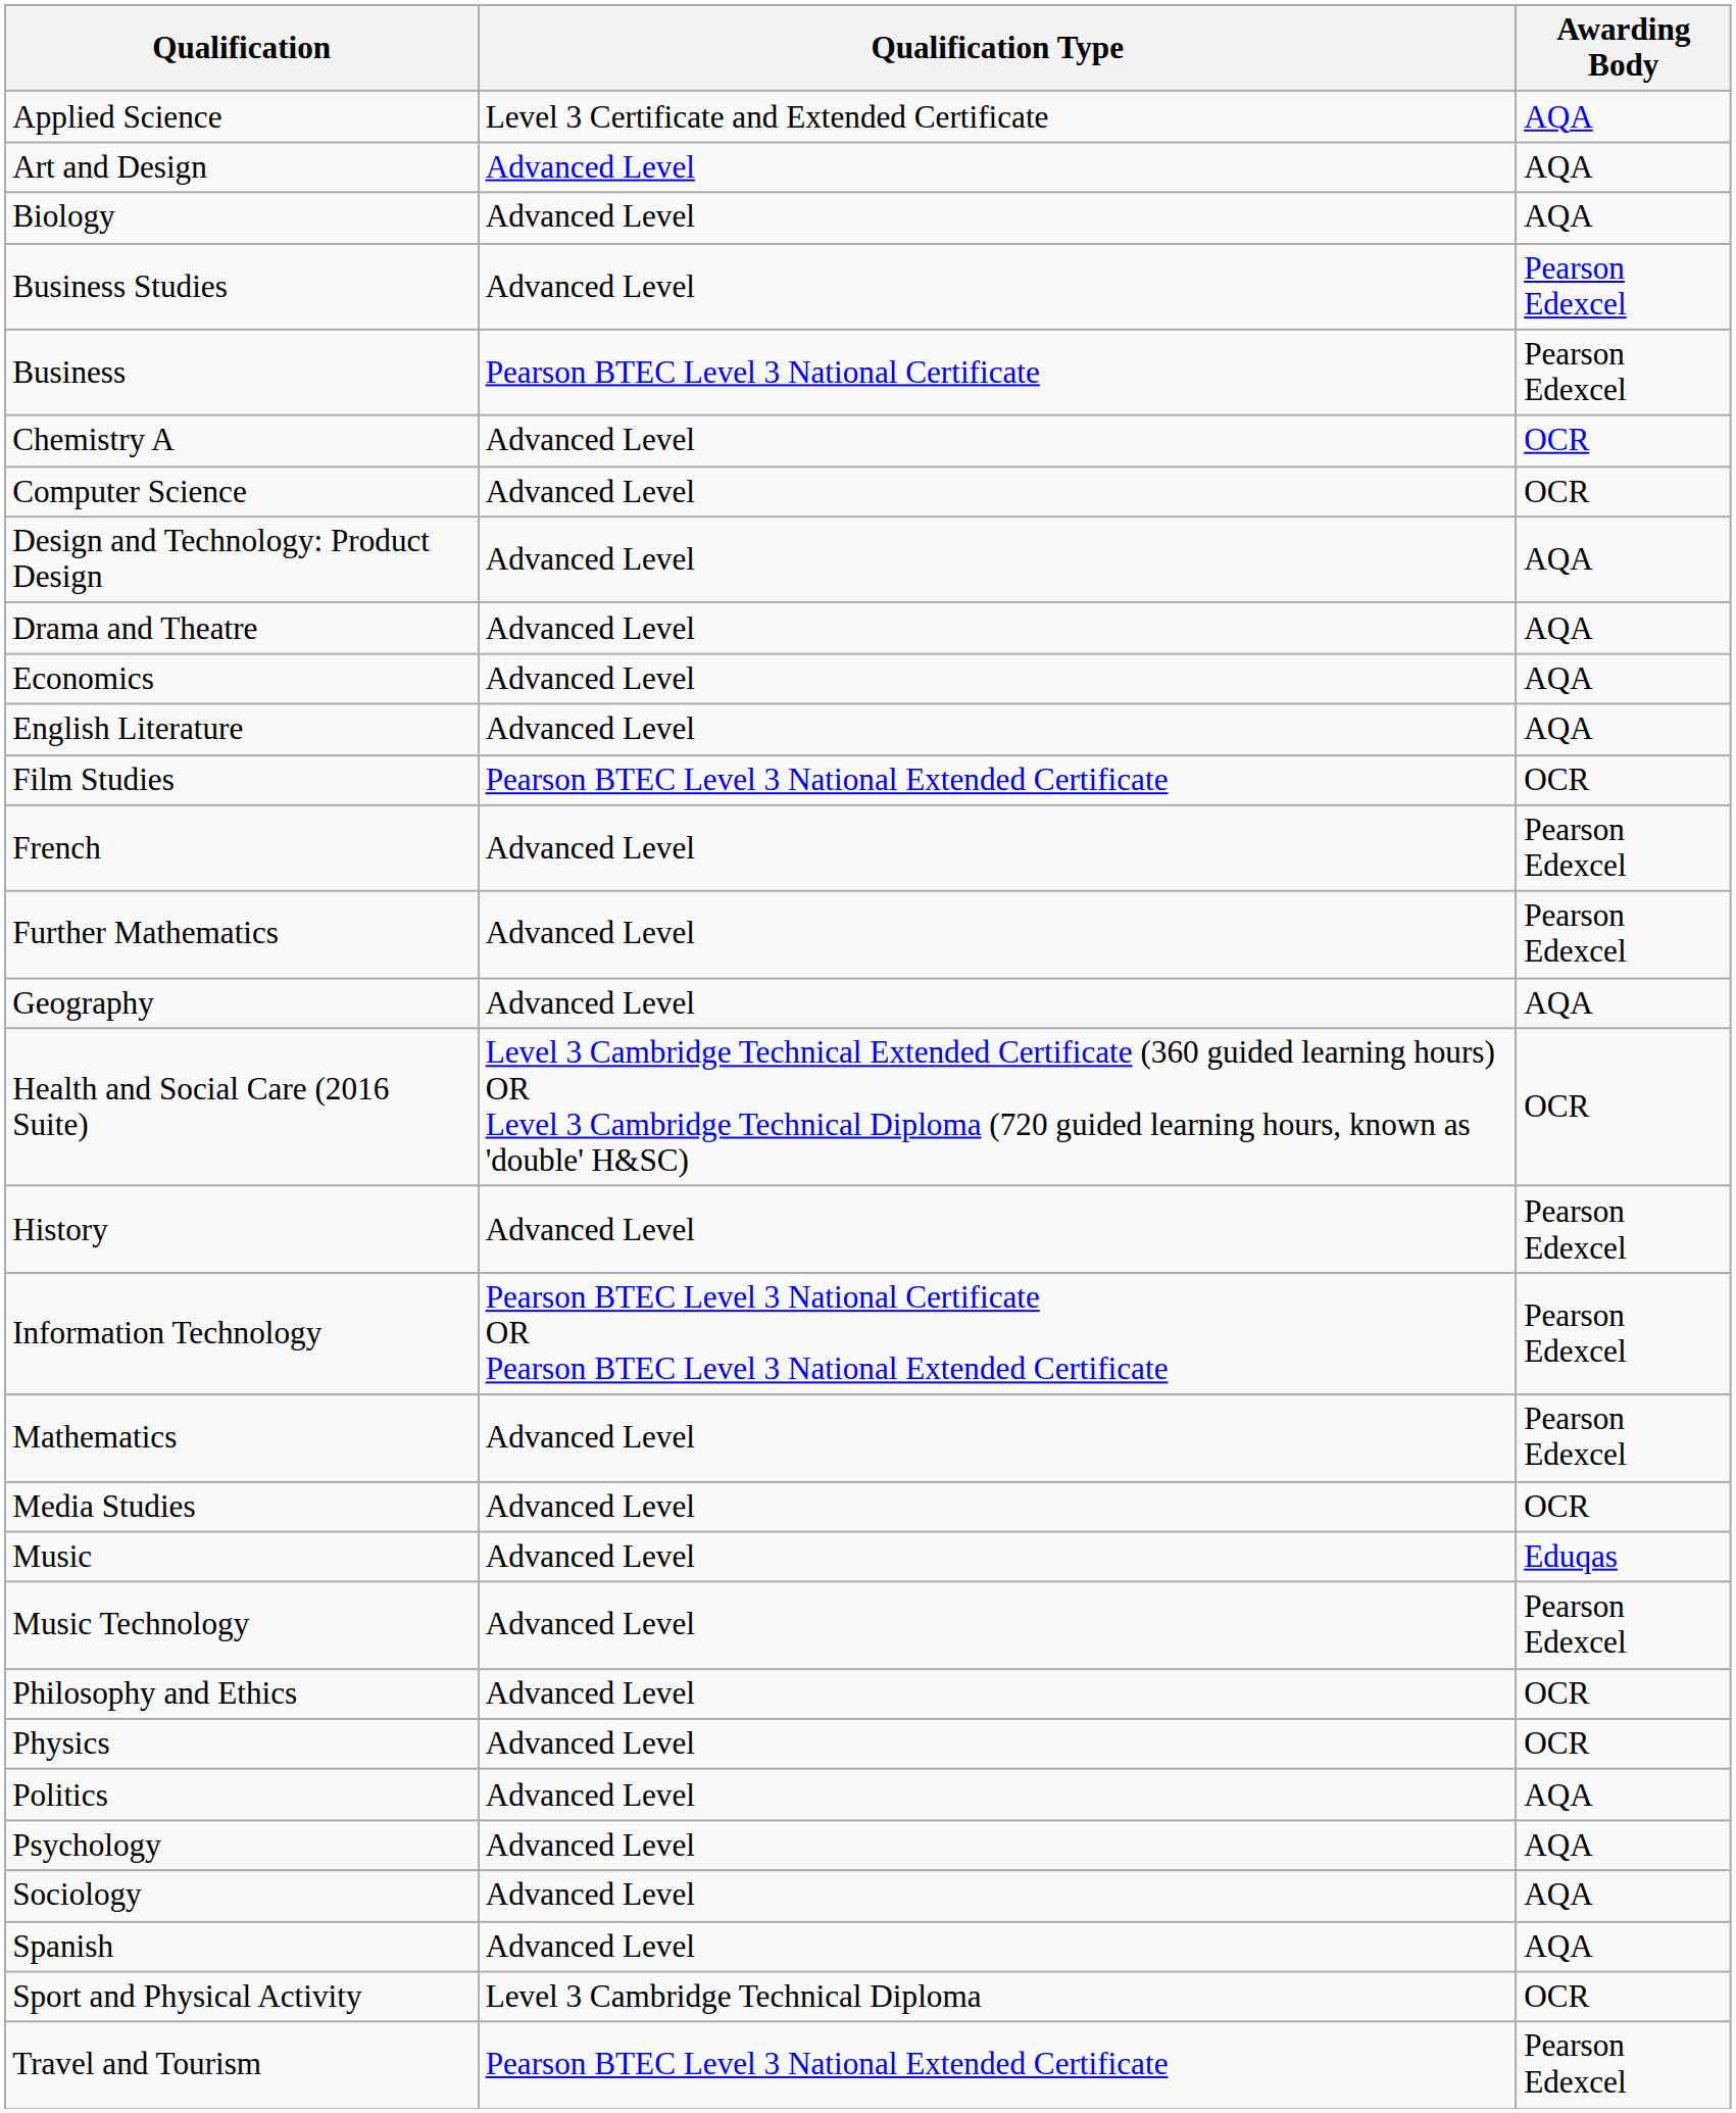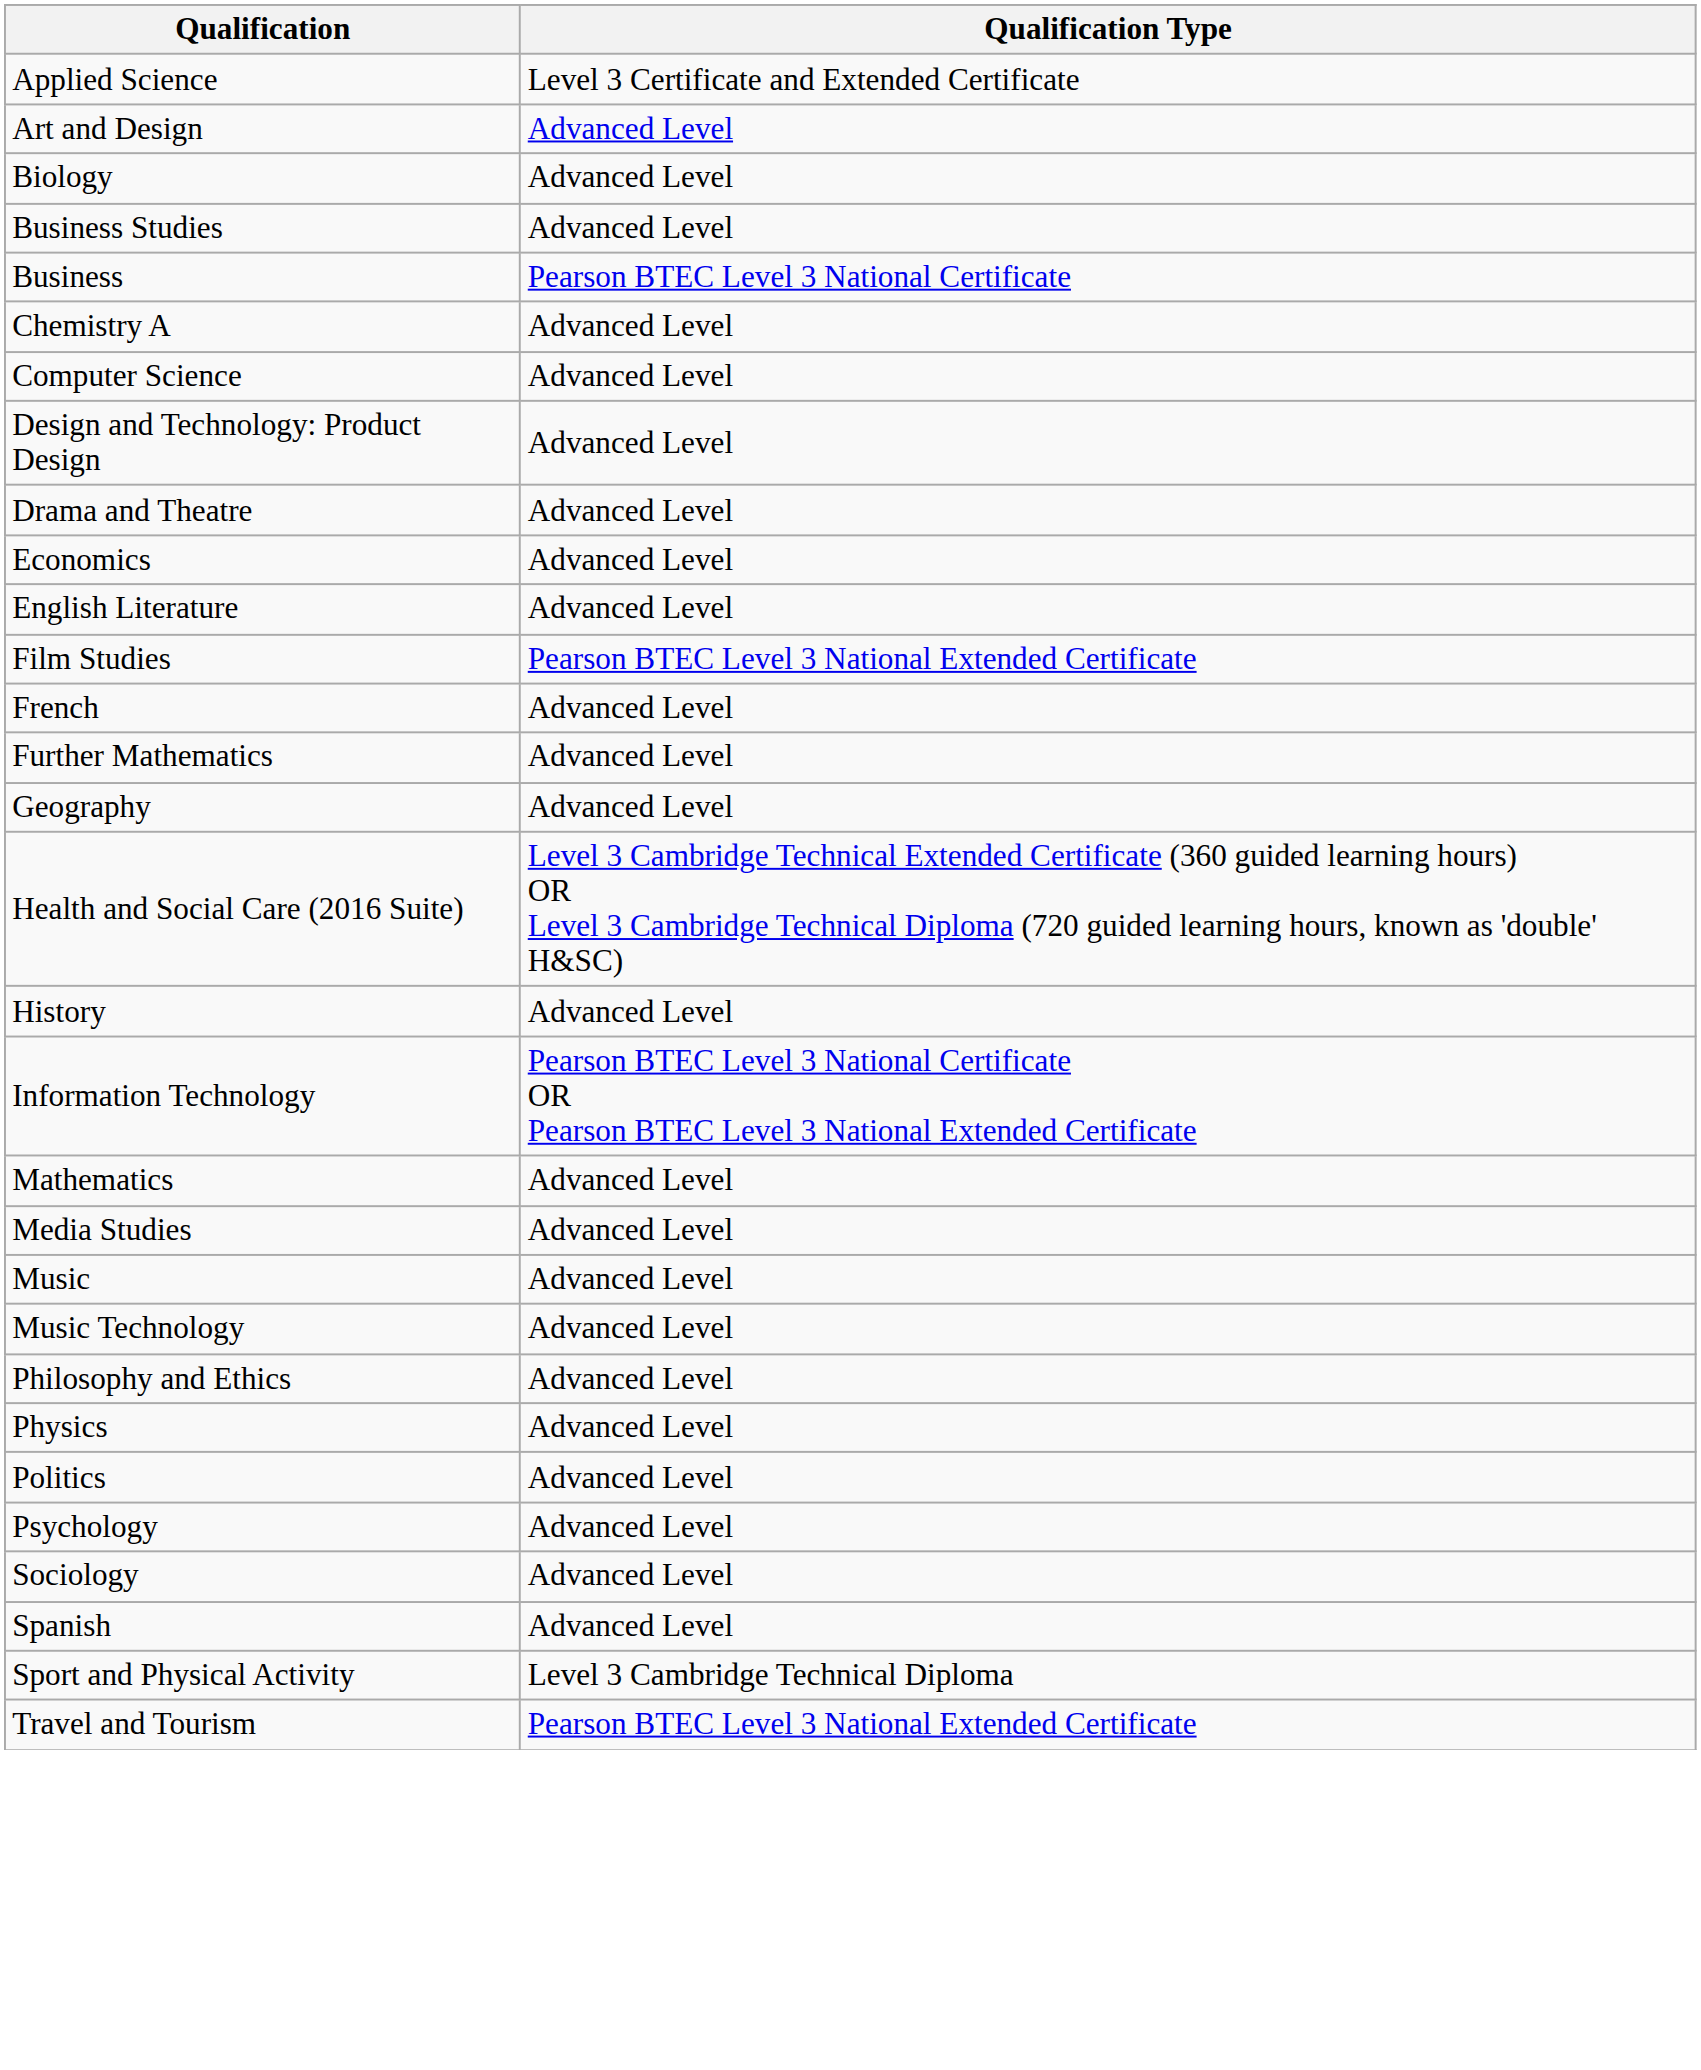- column: Awarding Body | AQA | AQA | AQA | Pearson Edexcel | Pearson Edexcel | OCR | OCR | AQA | AQA | AQA | AQA | OCR | Pearson Edexcel | Pearson Edexcel | AQA | OCR | Pearson Edexcel | Pearson Edexcel | Pearson Edexcel | OCR | Eduqas | Pearson Edexcel | OCR | OCR | AQA | AQA | AQA | AQA | OCR | Pearson Edexcel
